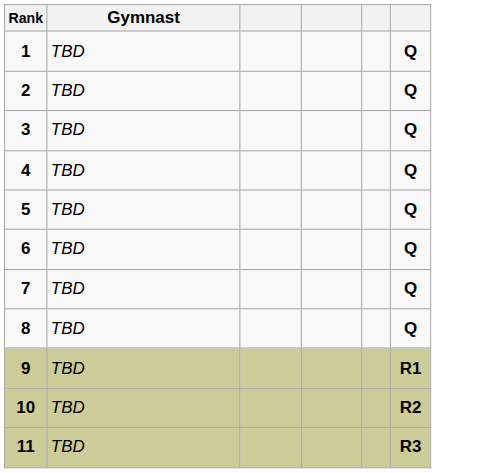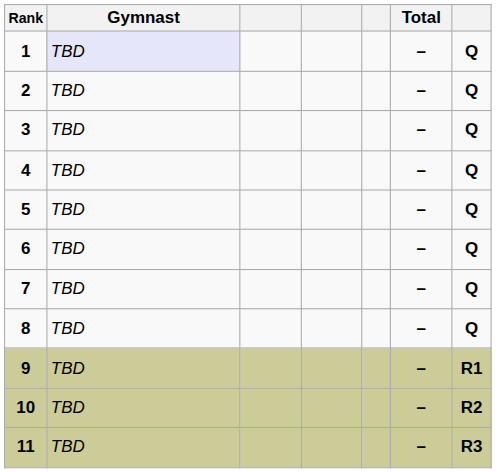+ column: Total | – | – | – | – | – | – | – | – | – | – | –
1 | Gymnast: no background -> lavender background
